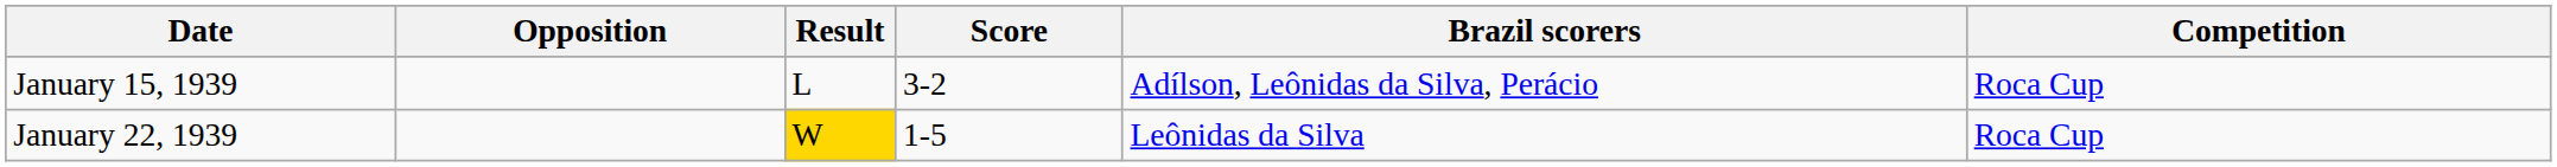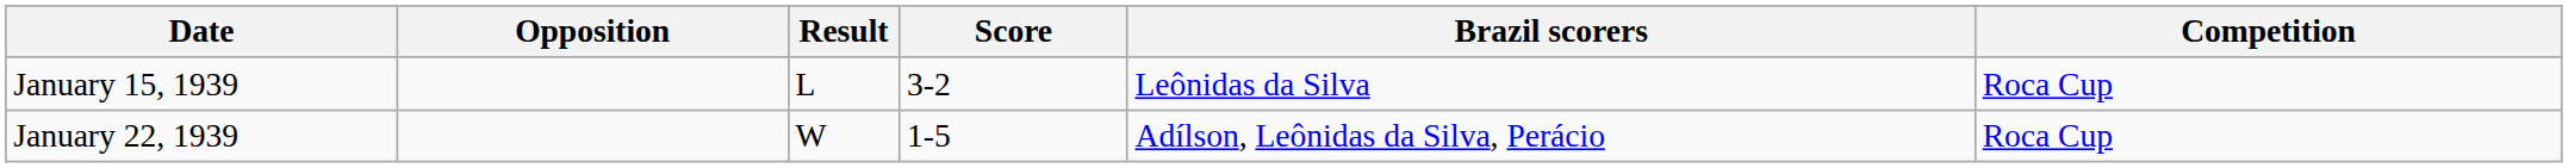January 15, 1939 | Brazil scorers: Adílson, Leônidas da Silva, Perácio -> Leônidas da Silva
January 22, 1939 | Result: gold background -> no background
January 22, 1939 | Brazil scorers: Leônidas da Silva -> Adílson, Leônidas da Silva, Perácio
